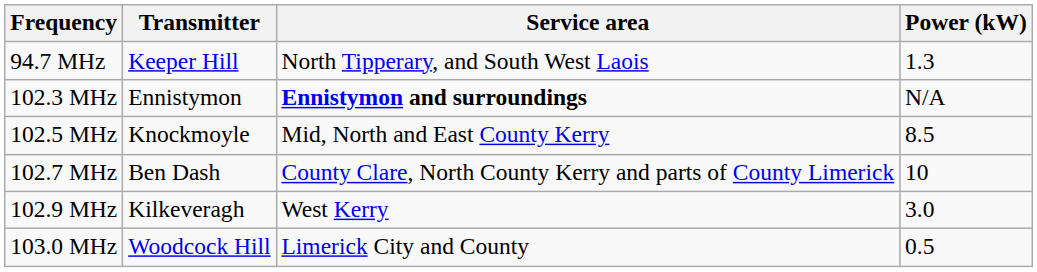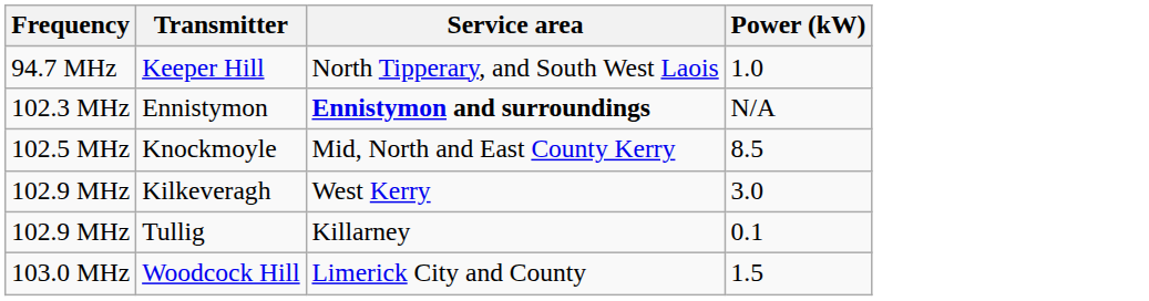Keeper Hill | Power (kW): 1.3 -> 1.0
- row: 102.7 MHz | Ben Dash | County Clare, North County Kerry and parts of County Limerick | 10
+ row: 102.9 MHz | Tullig | Killarney | 0.1
Woodcock Hill | Power (kW): 0.5 -> 1.5
